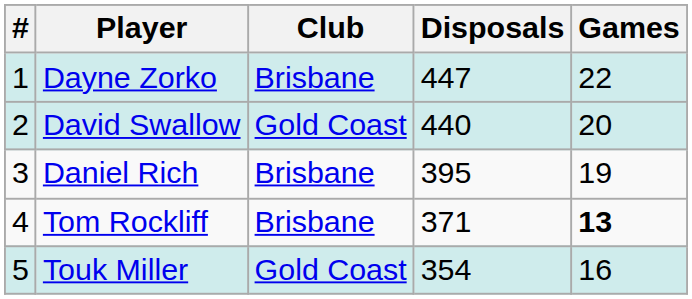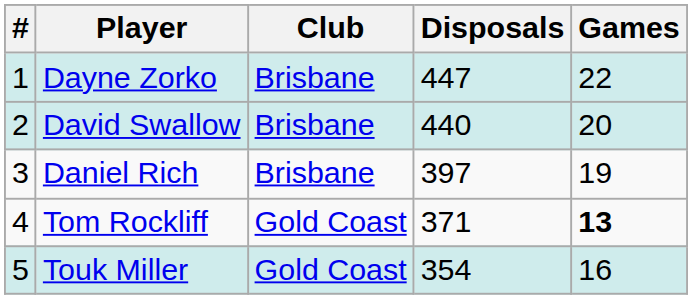David Swallow | Club: Gold Coast -> Brisbane
Daniel Rich | Disposals: 395 -> 397
Tom Rockliff | Club: Brisbane -> Gold Coast
